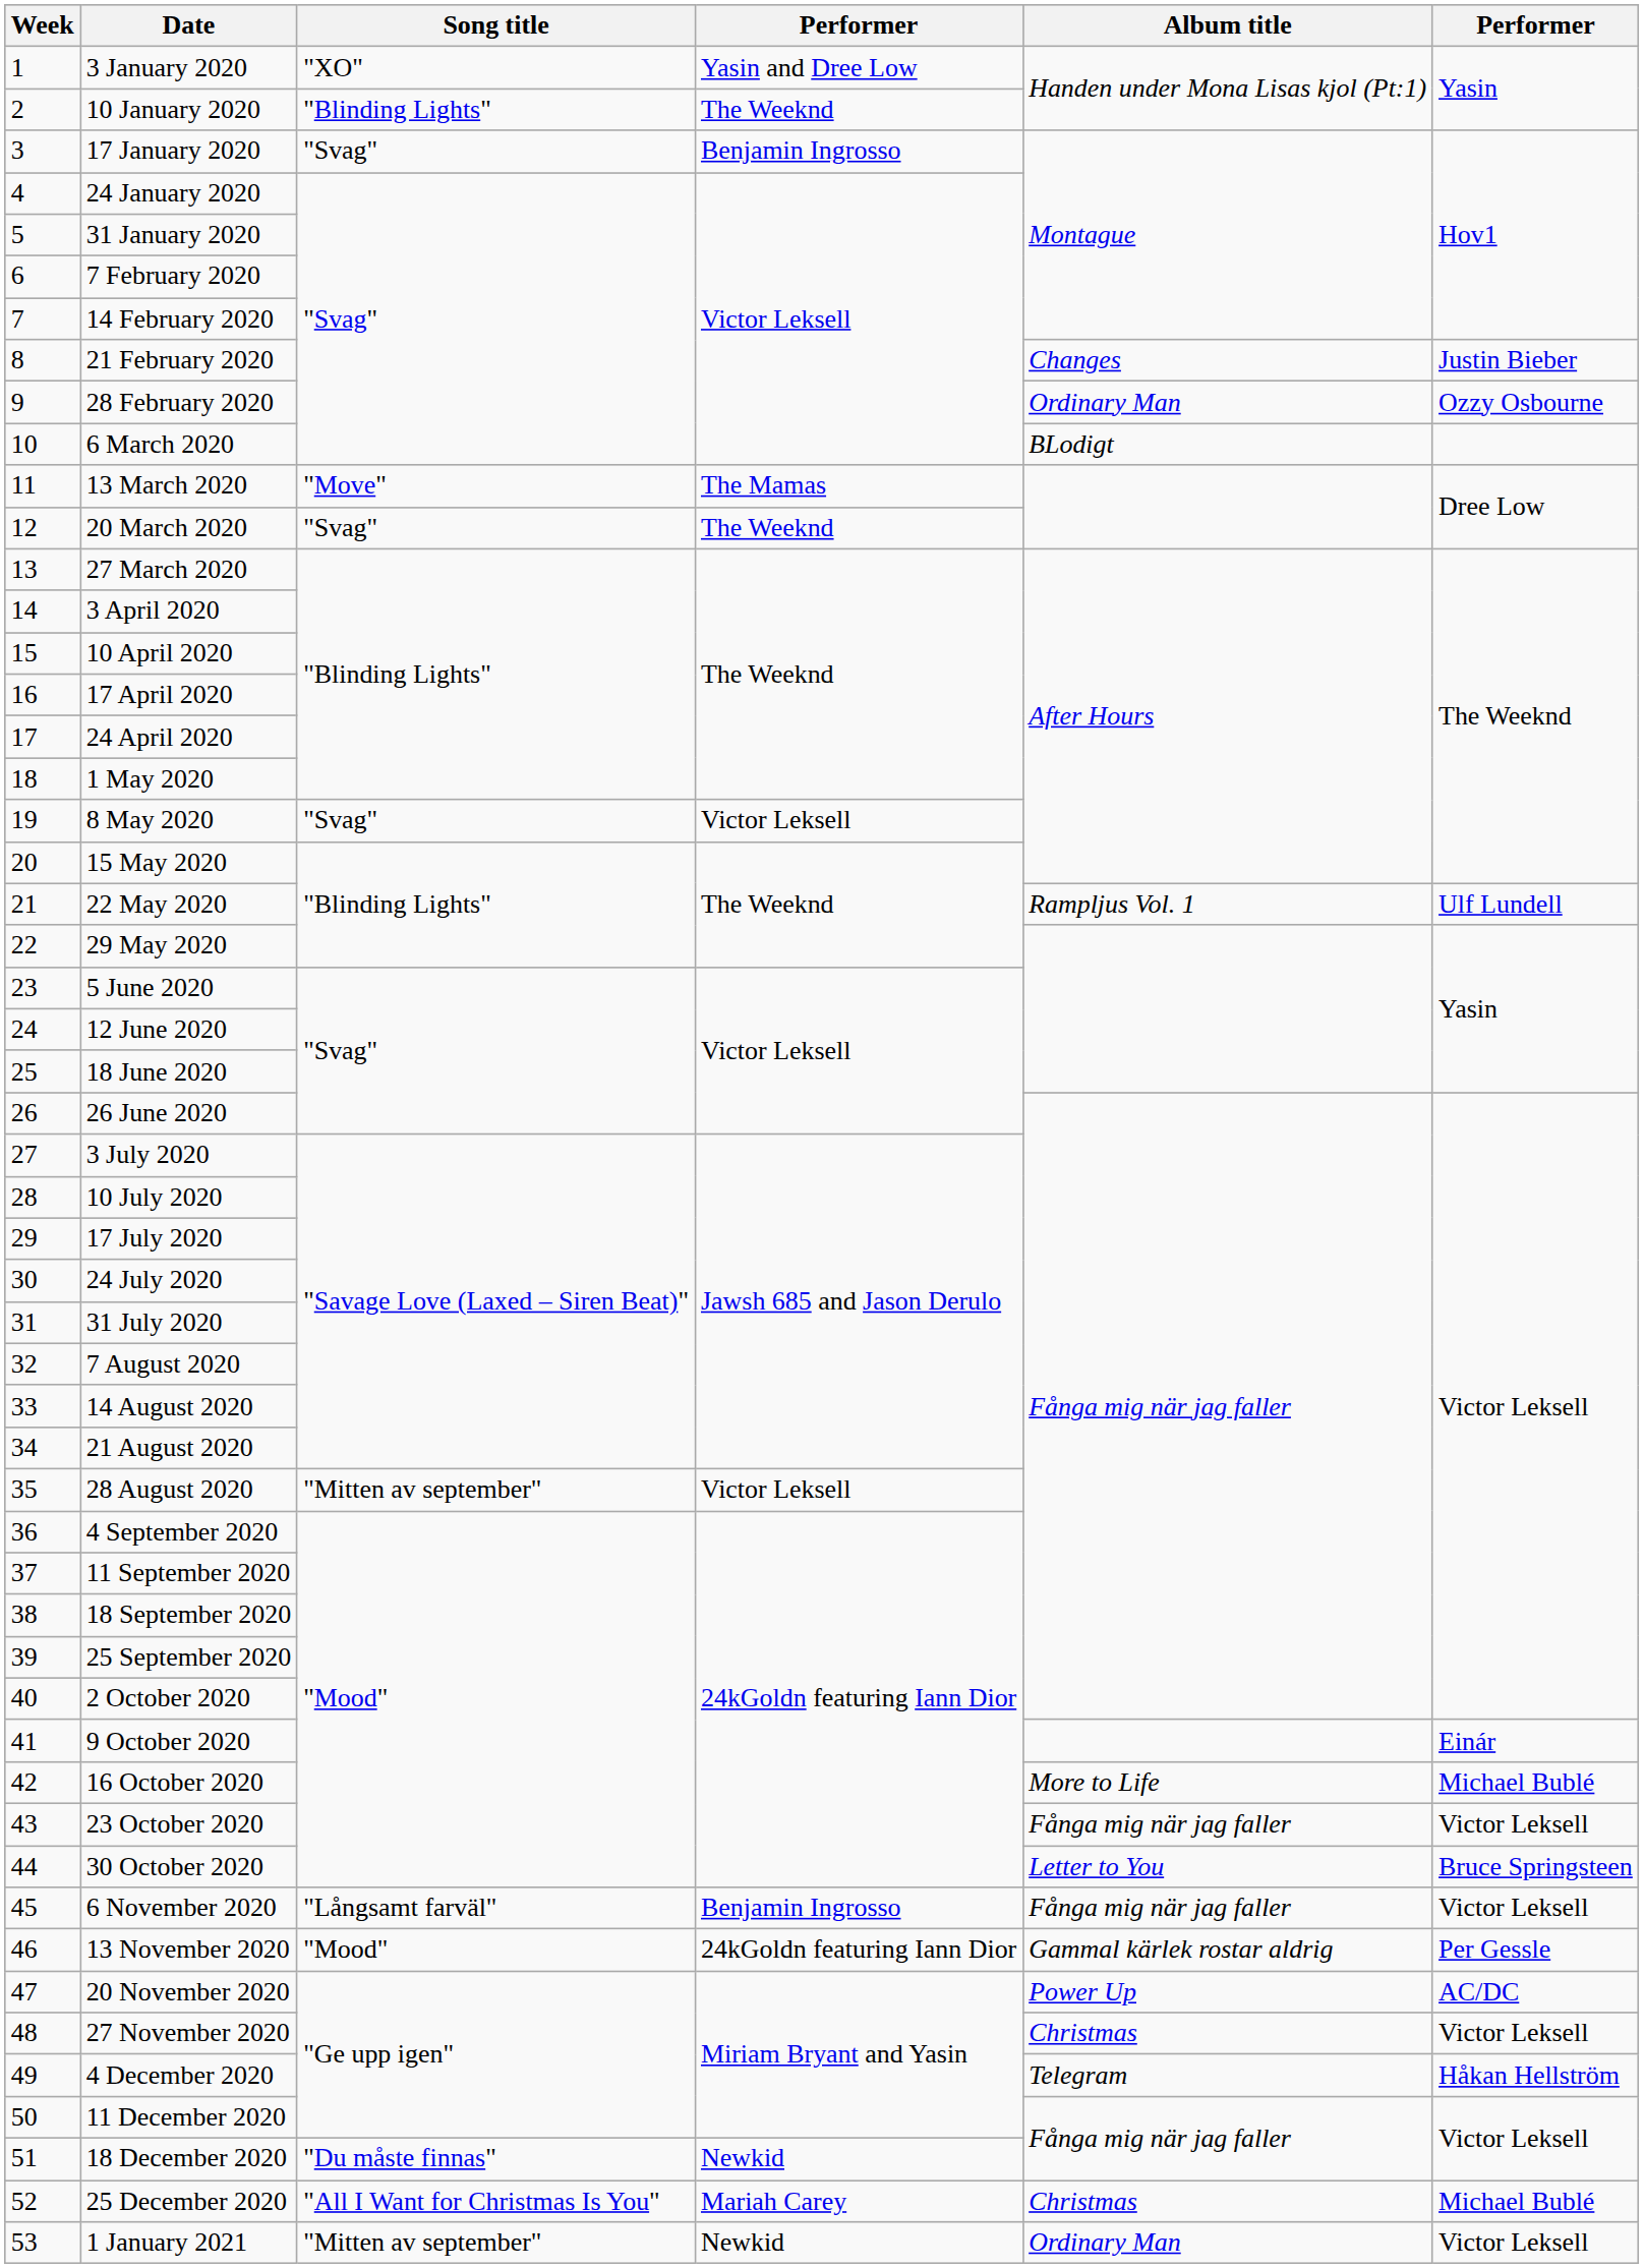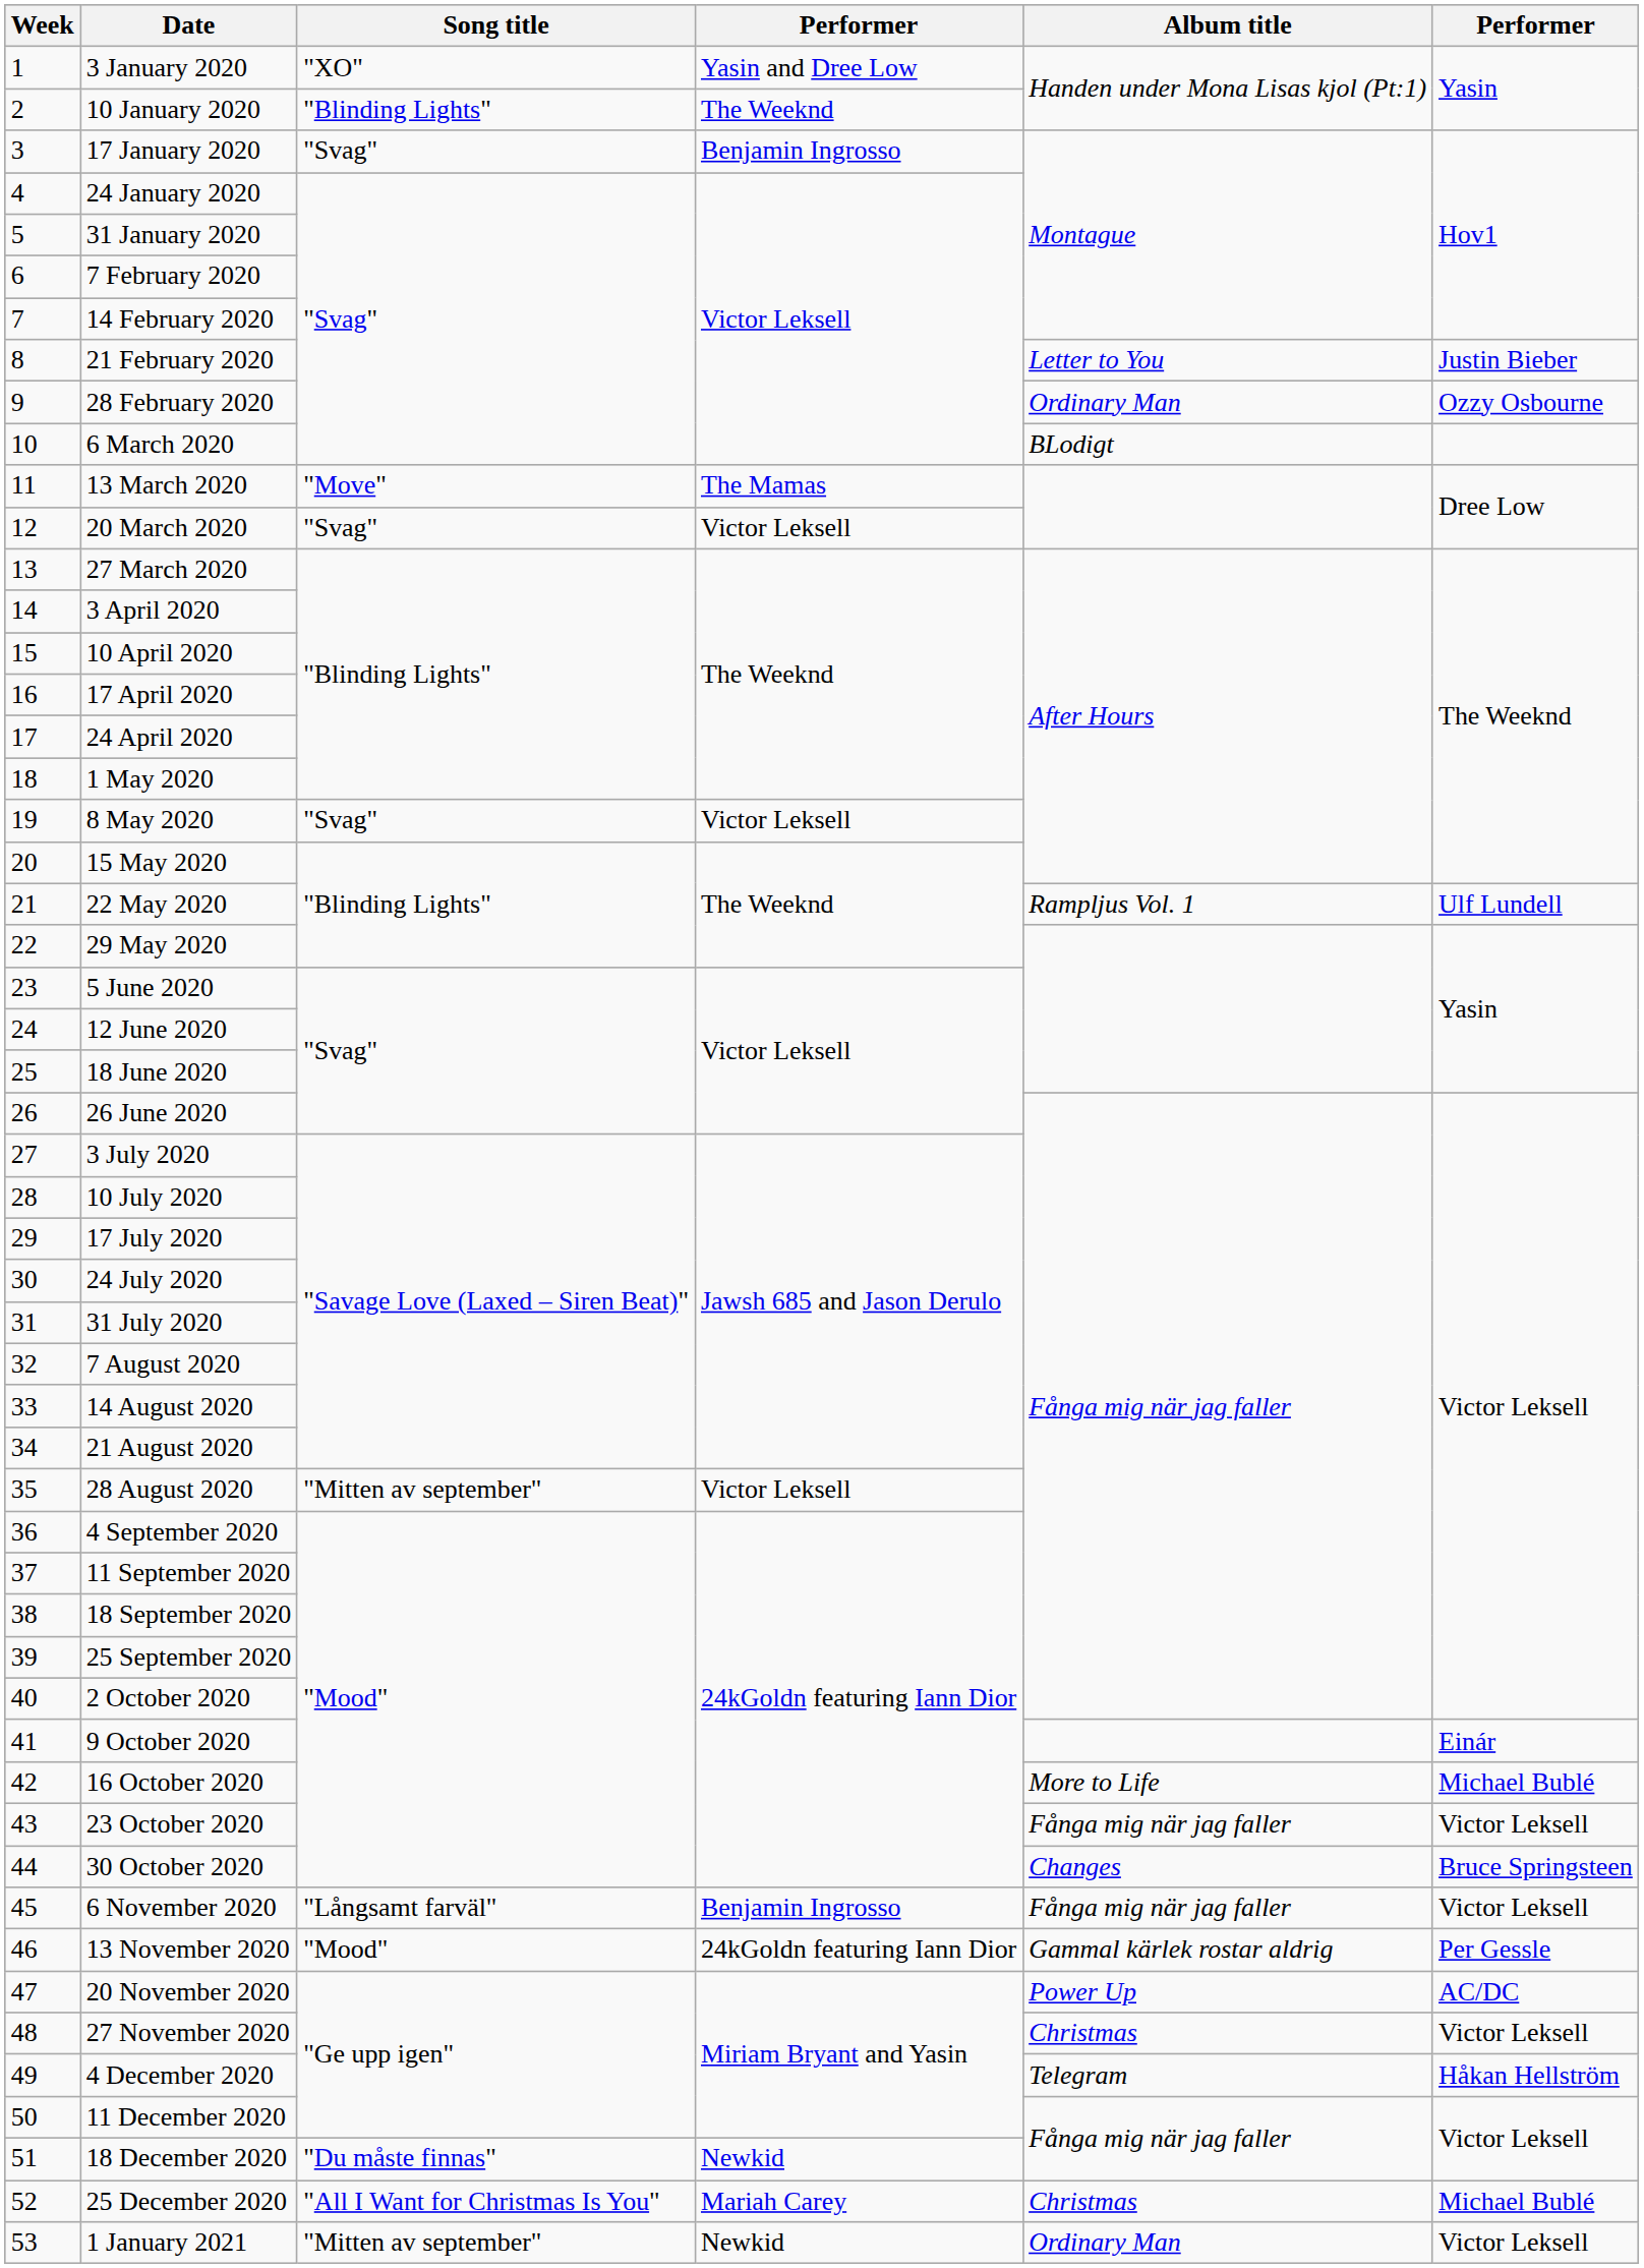21 February 2020 | Album title: Changes -> Letter to You
20 March 2020 | column 4: The Weeknd -> Victor Leksell
30 October 2020 | Album title: Letter to You -> Changes
